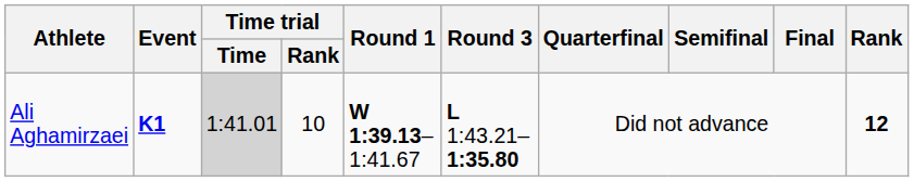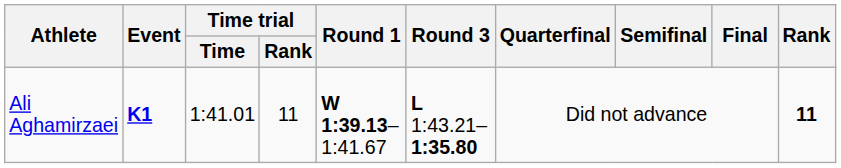Ali Aghamirzaei | Time trial / Time: lightgrey background -> no background
Ali Aghamirzaei | Time trial / Rank: 10 -> 11
Ali Aghamirzaei | Rank: 12 -> 11
